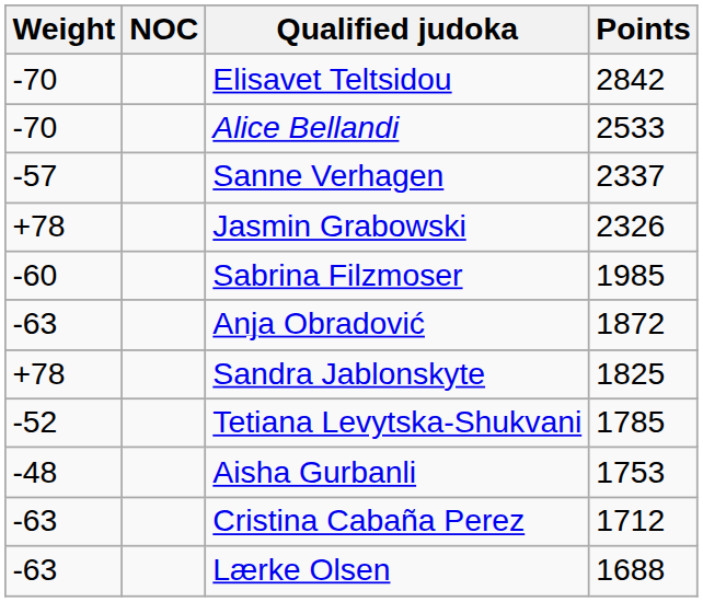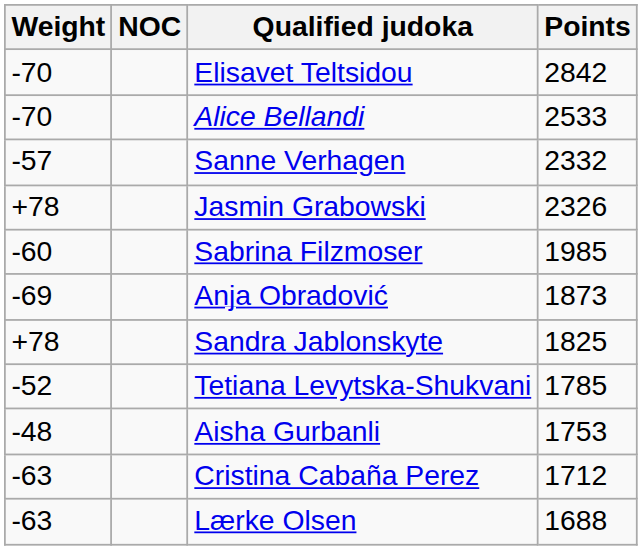Sanne Verhagen | Points: 2337 -> 2332
Anja Obradović | Weight: -63 -> -69
Anja Obradović | Points: 1872 -> 1873
